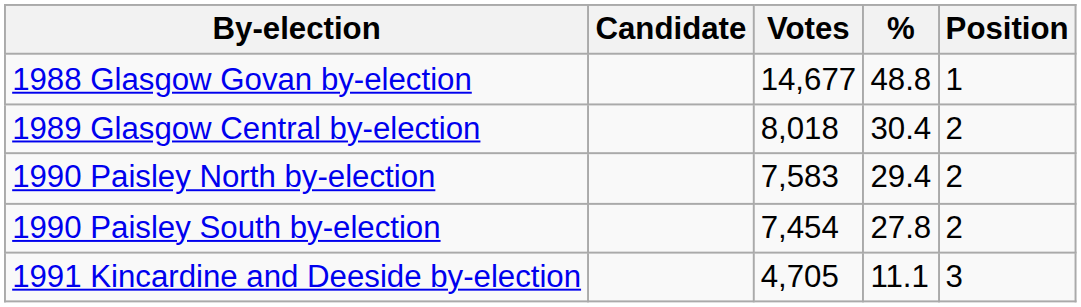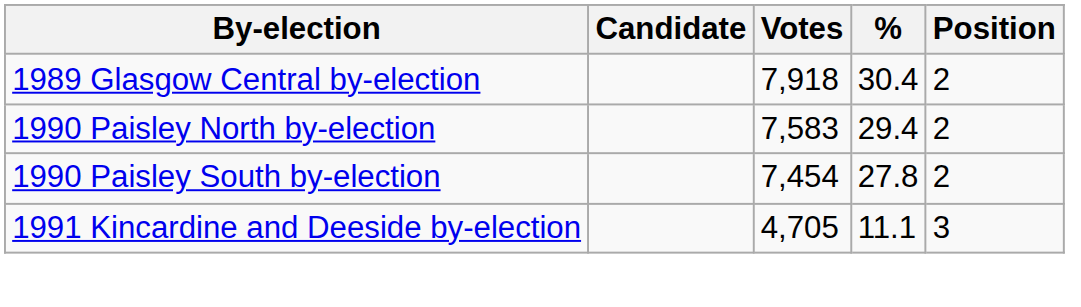- row: 1988 Glasgow Govan by-election | 14,677 | 48.8 | 1
1989 Glasgow Central by-election | Votes: 8,018 -> 7,918
